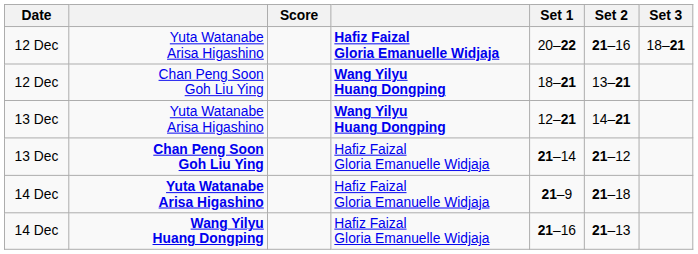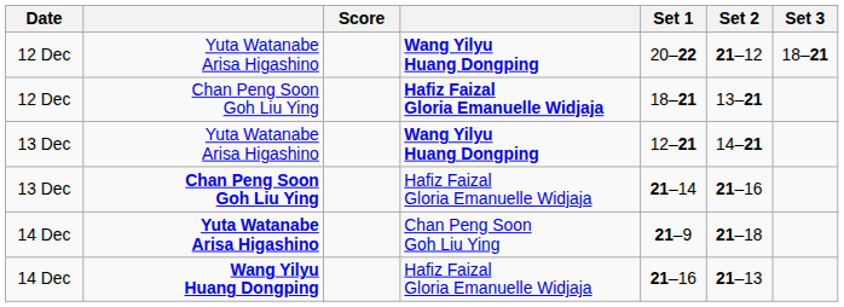12 Dec / Yuta Watanabe Arisa Higashino | column 4: Hafiz Faizal Gloria Emanuelle Widjaja -> Wang Yilyu Huang Dongping
12 Dec / Yuta Watanabe Arisa Higashino | Set 2: 21–16 -> 21–12
12 Dec / Chan Peng Soon Goh Liu Ying | column 4: Wang Yilyu Huang Dongping -> Hafiz Faizal Gloria Emanuelle Widjaja
13 Dec / Chan Peng Soon Goh Liu Ying | Set 2: 21–12 -> 21–16
14 Dec / Yuta Watanabe Arisa Higashino | column 4: Hafiz Faizal Gloria Emanuelle Widjaja -> Chan Peng Soon Goh Liu Ying
